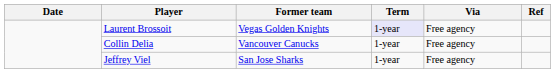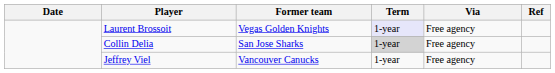Collin Delia | Former team: Vancouver Canucks -> San Jose Sharks
Collin Delia | Term: no background -> lightgrey background
Jeffrey Viel | Former team: San Jose Sharks -> Vancouver Canucks
